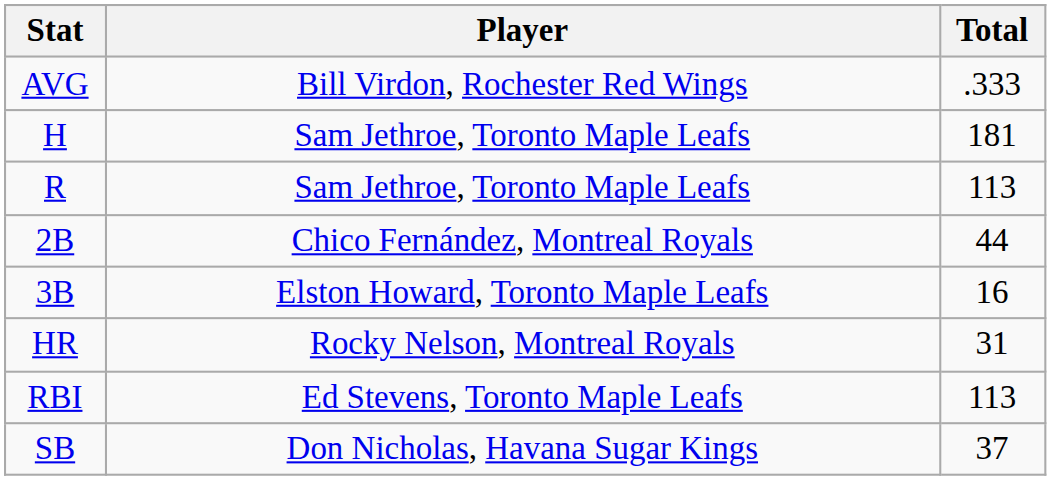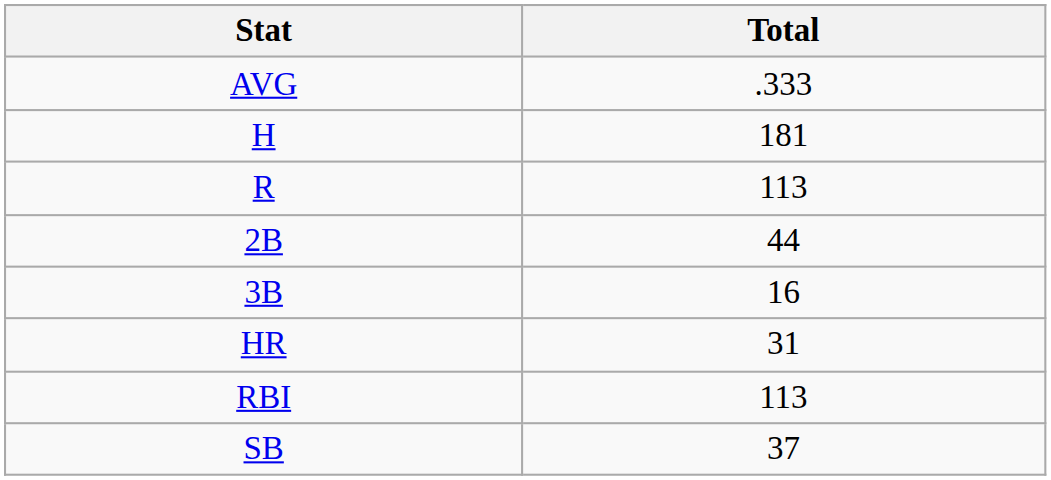- column: Player | Bill Virdon, Rochester Red Wings | Sam Jethroe, Toronto Maple Leafs | Sam Jethroe, Toronto Maple Leafs | Chico Fernández, Montreal Royals | Elston Howard, Toronto Maple Leafs | Rocky Nelson, Montreal Royals | Ed Stevens, Toronto Maple Leafs | Don Nicholas, Havana Sugar Kings
